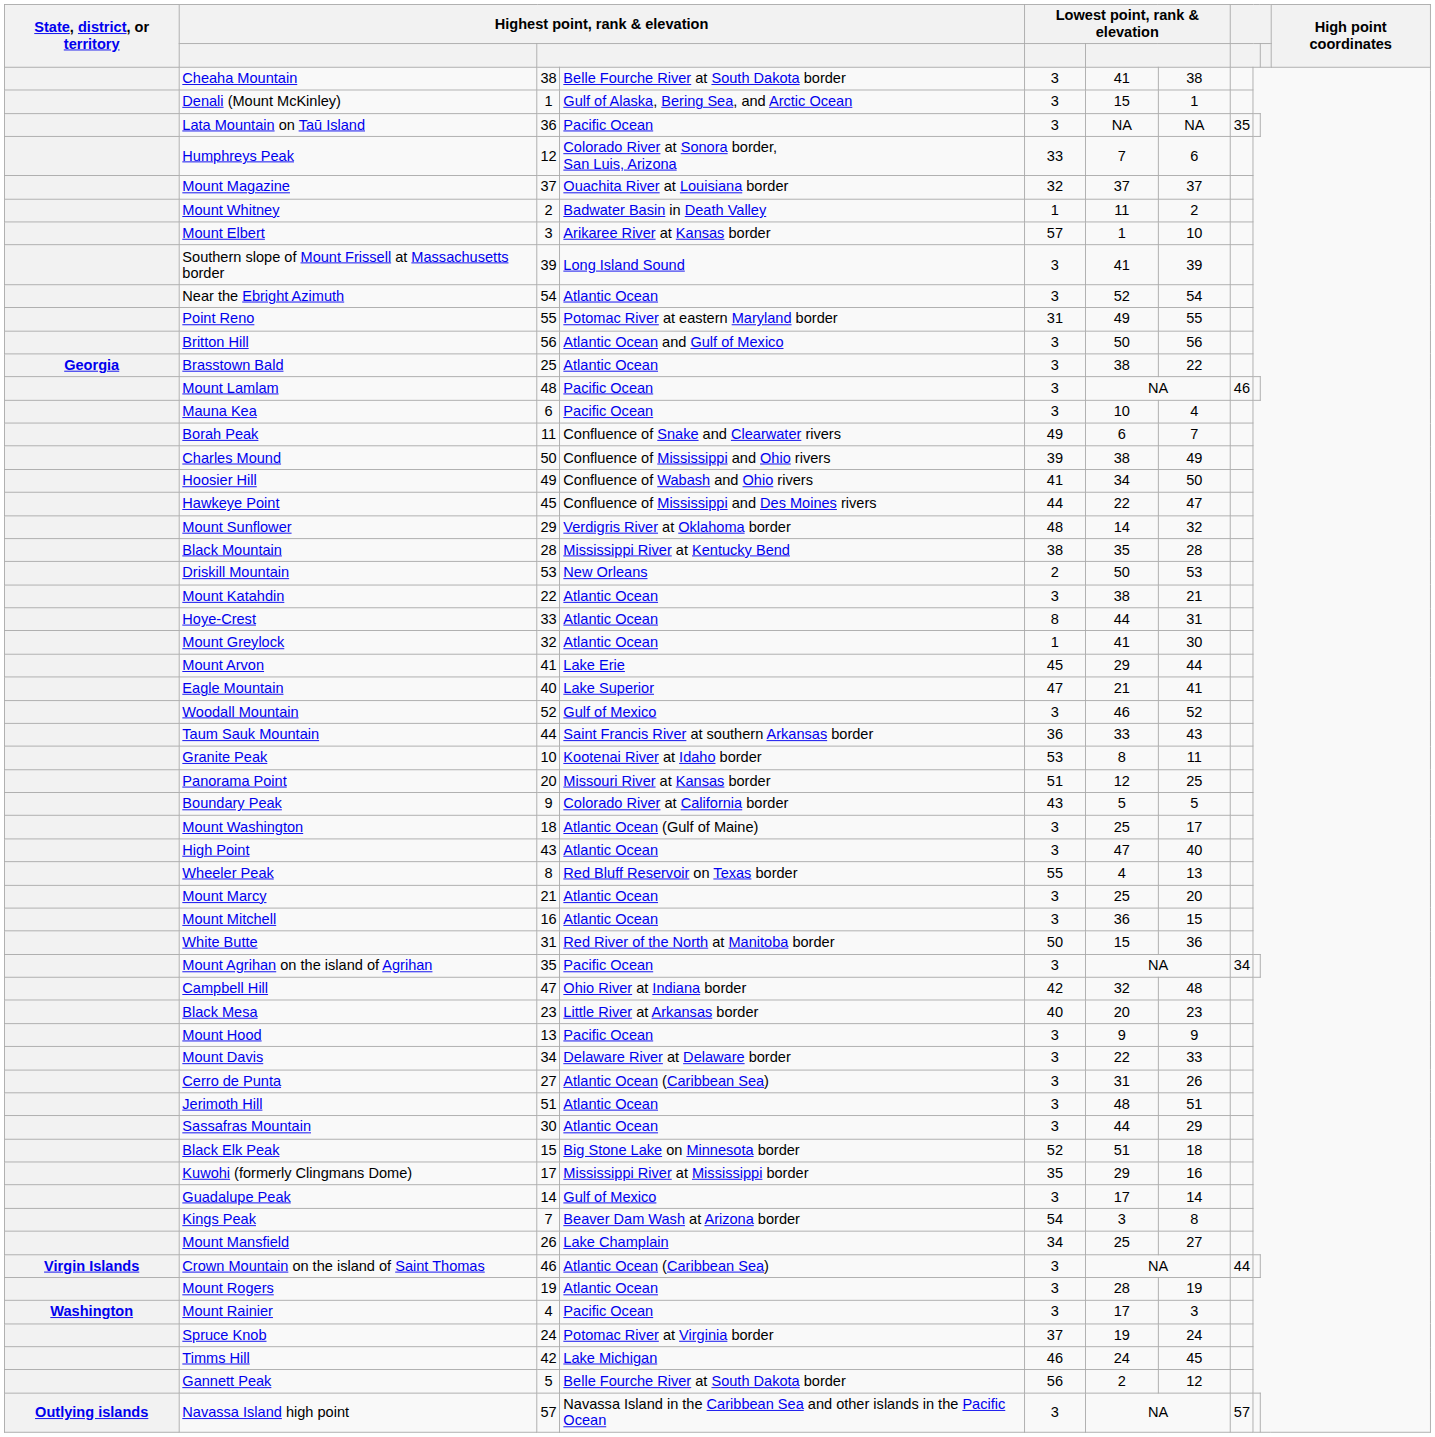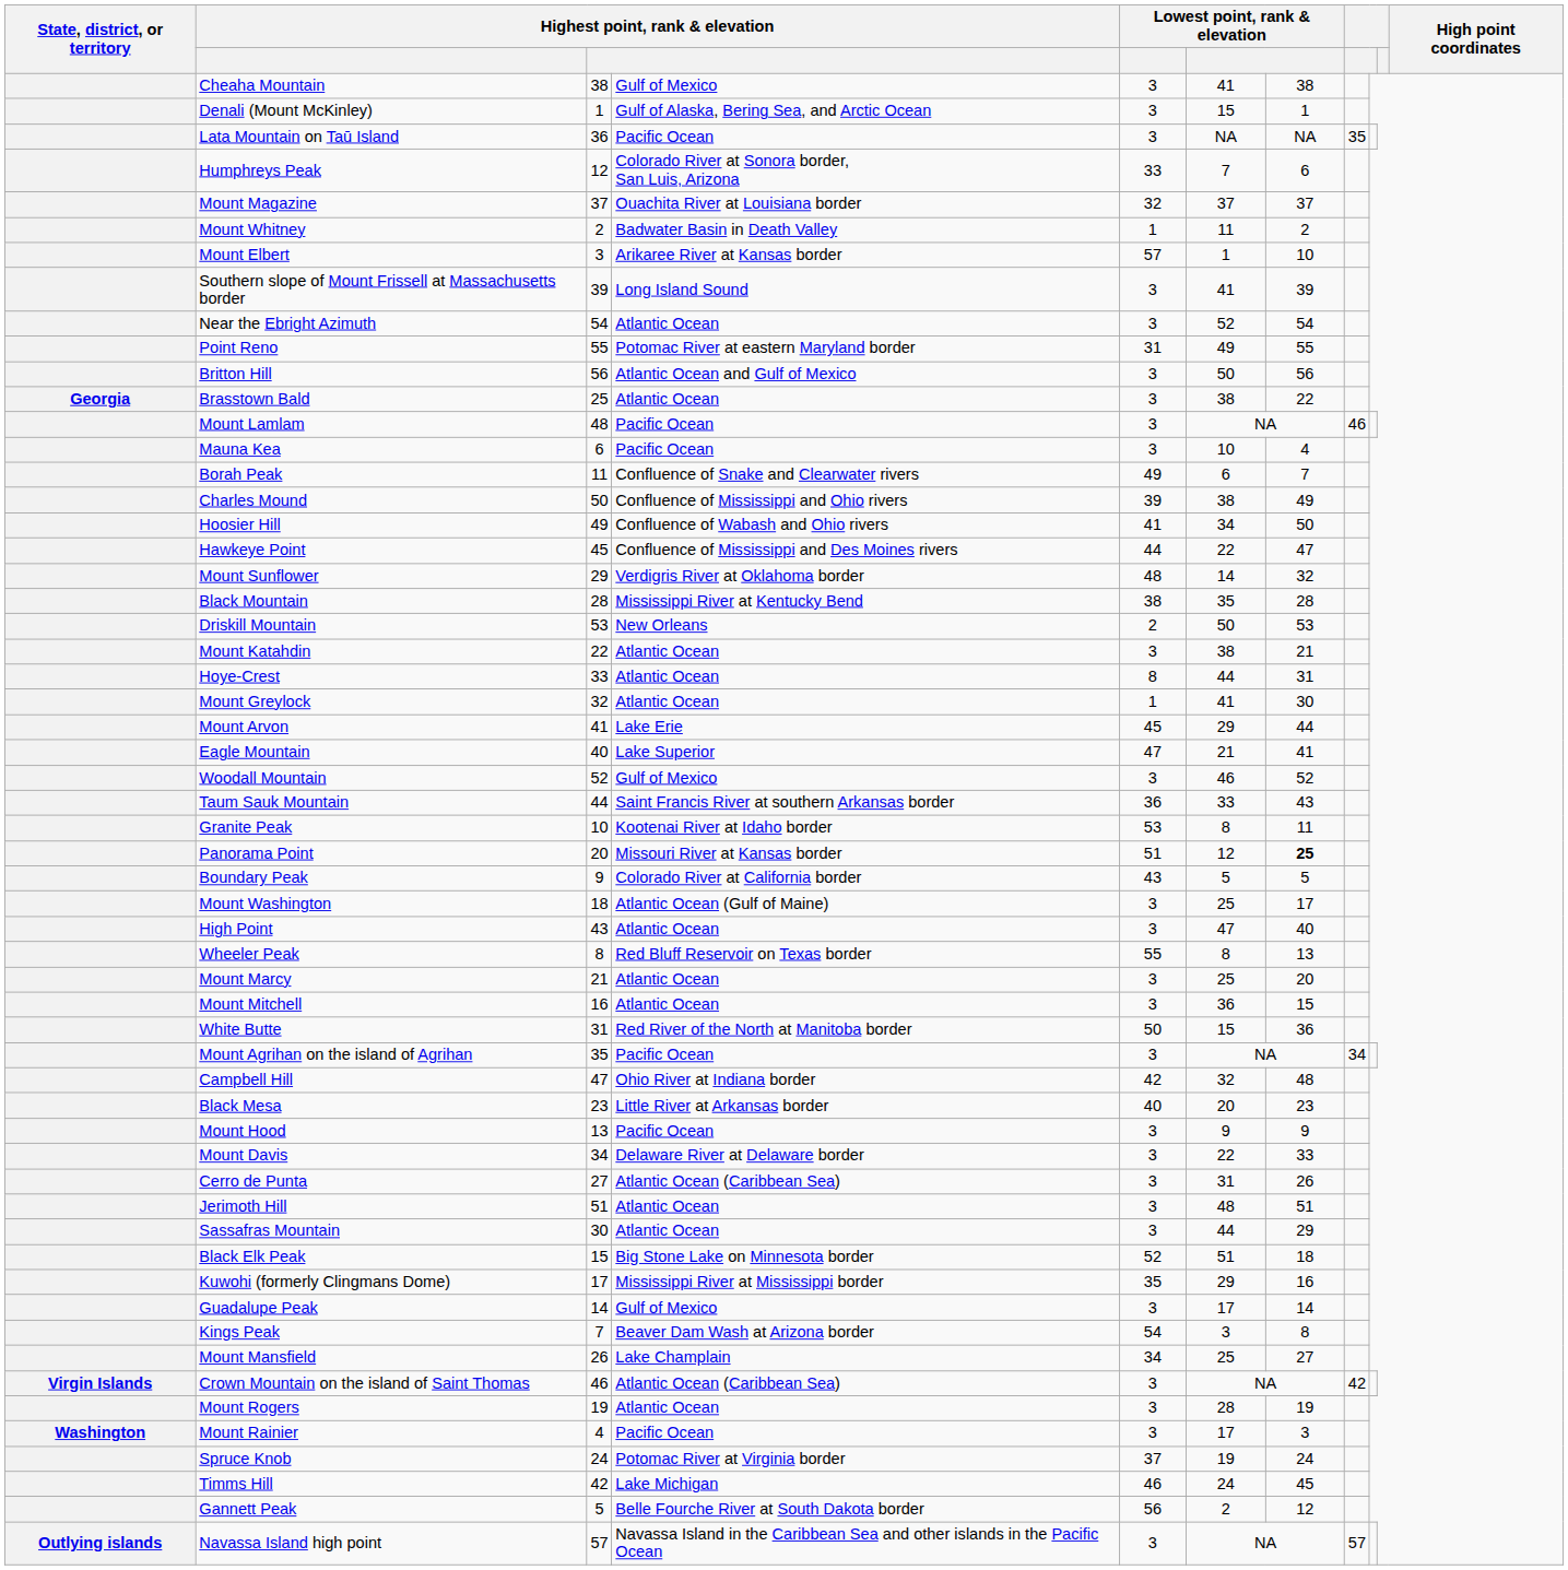Cheaha Mountain | column 4: Belle Fourche River at South Dakota border -> Gulf of Mexico
Panorama Point | column 7: normal -> bold
Wheeler Peak | column 6: 4 -> 8
Crown Mountain on the island of Saint Thomas | column 8: 44 -> 42
